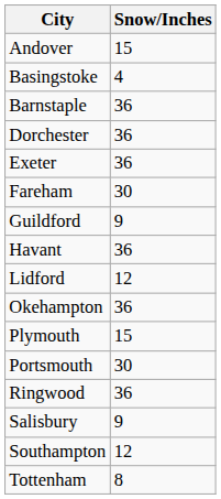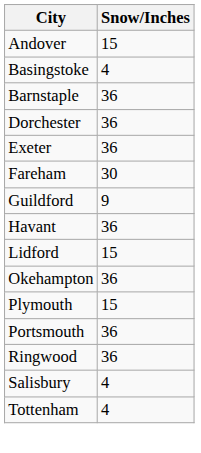Lidford | Snow/Inches: 12 -> 15
Portsmouth | Snow/Inches: 30 -> 36
Salisbury | Snow/Inches: 9 -> 4
- row: Southampton | 12
Tottenham | Snow/Inches: 8 -> 4
